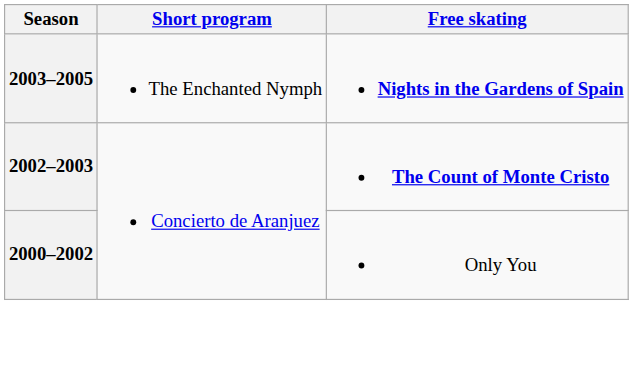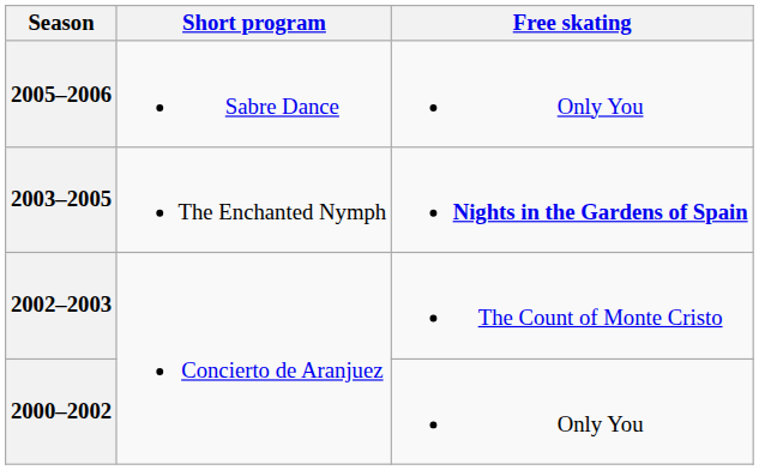+ row: 2005–2006 | Sabre Dance | Only You
2002–2003 | Free skating: bold -> normal
